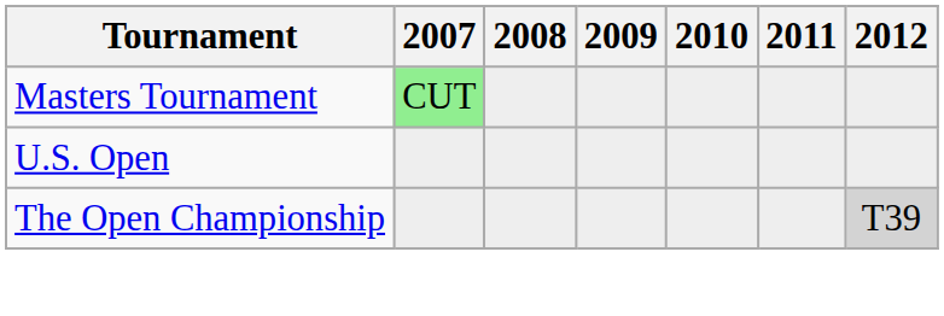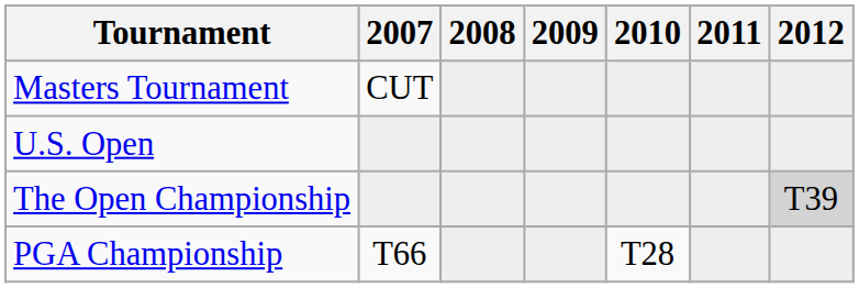Masters Tournament | 2007: lightgreen background -> no background
+ row: PGA Championship | T66 | T28
